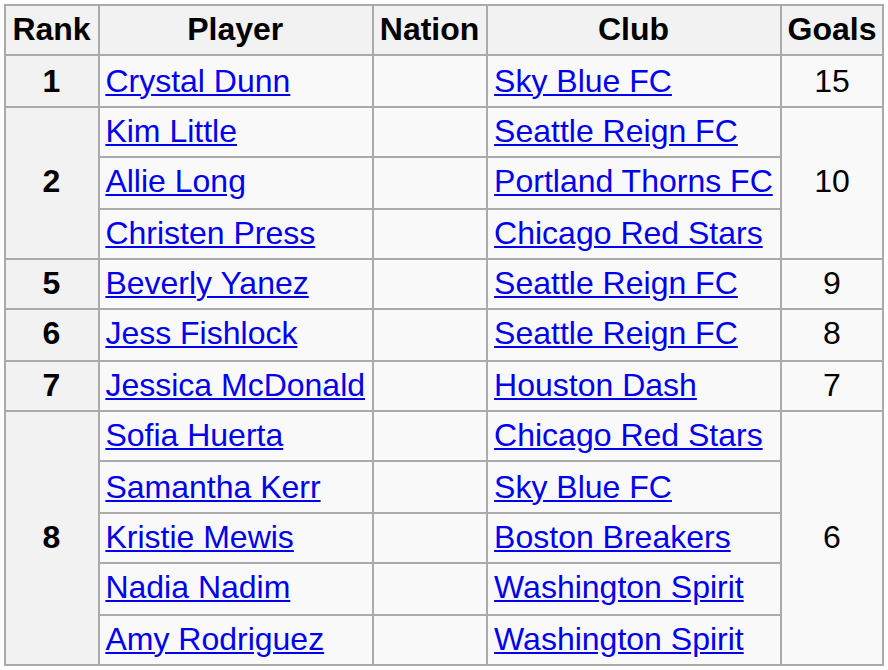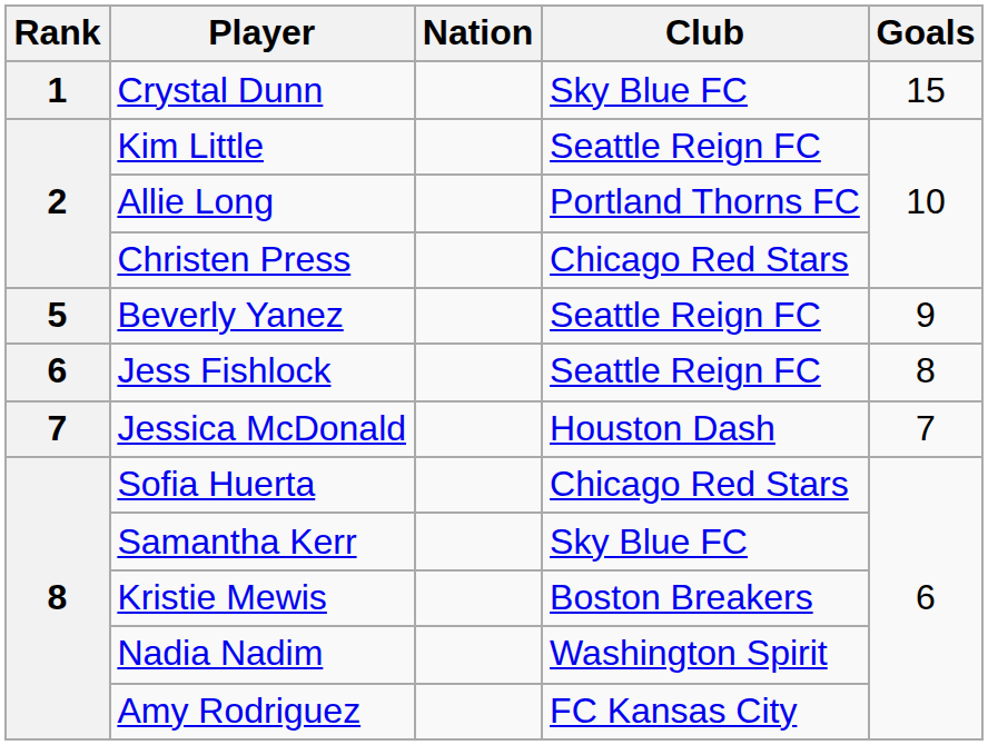Amy Rodriguez | Club: Washington Spirit -> FC Kansas City
